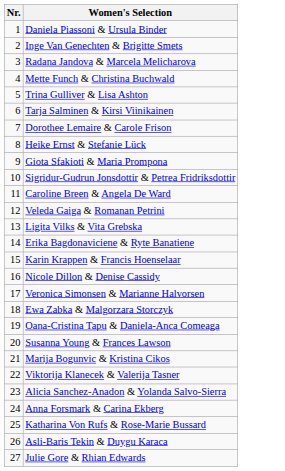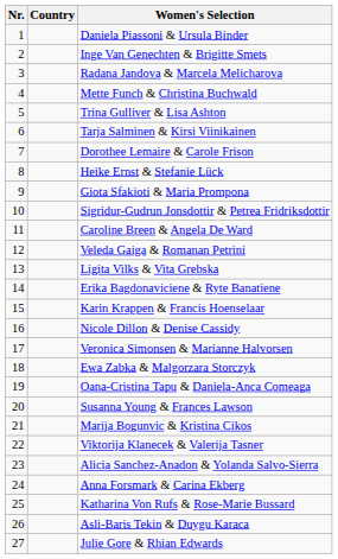+ column: Country
